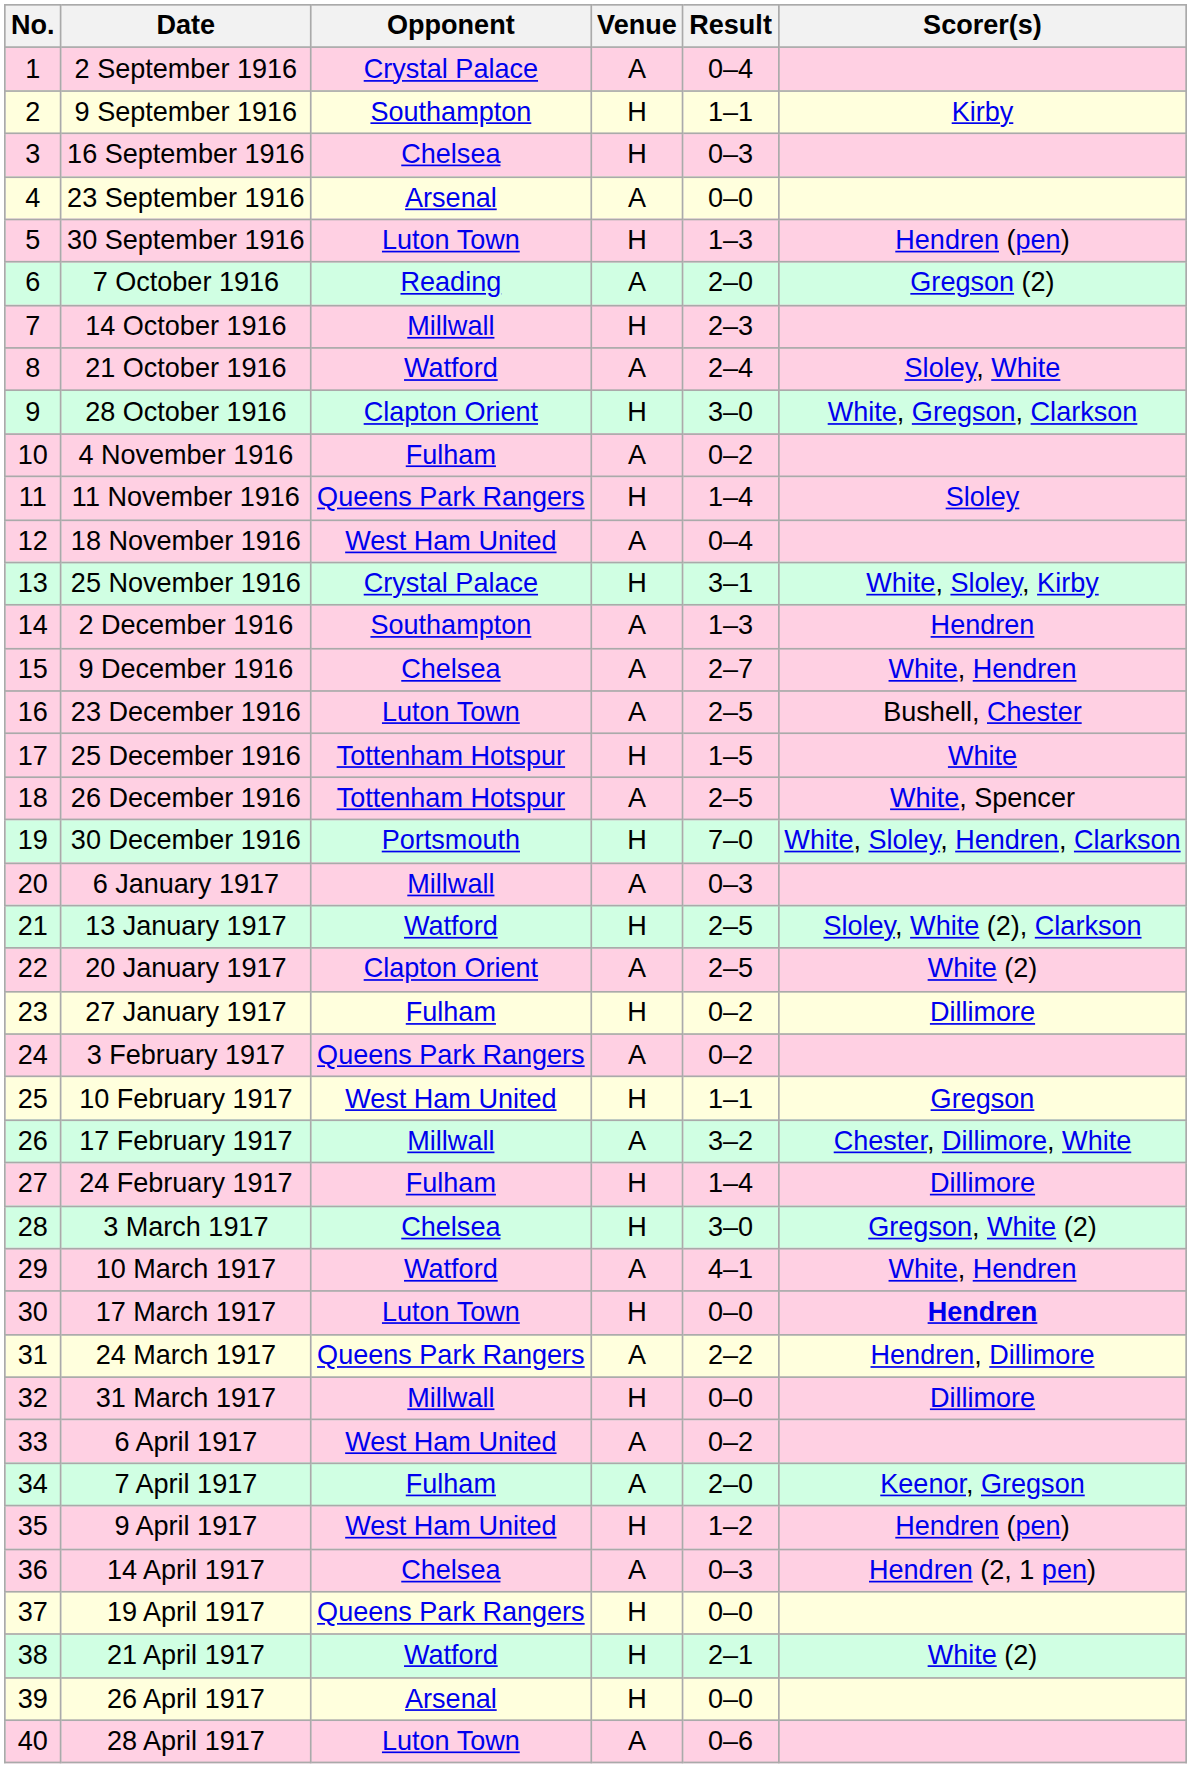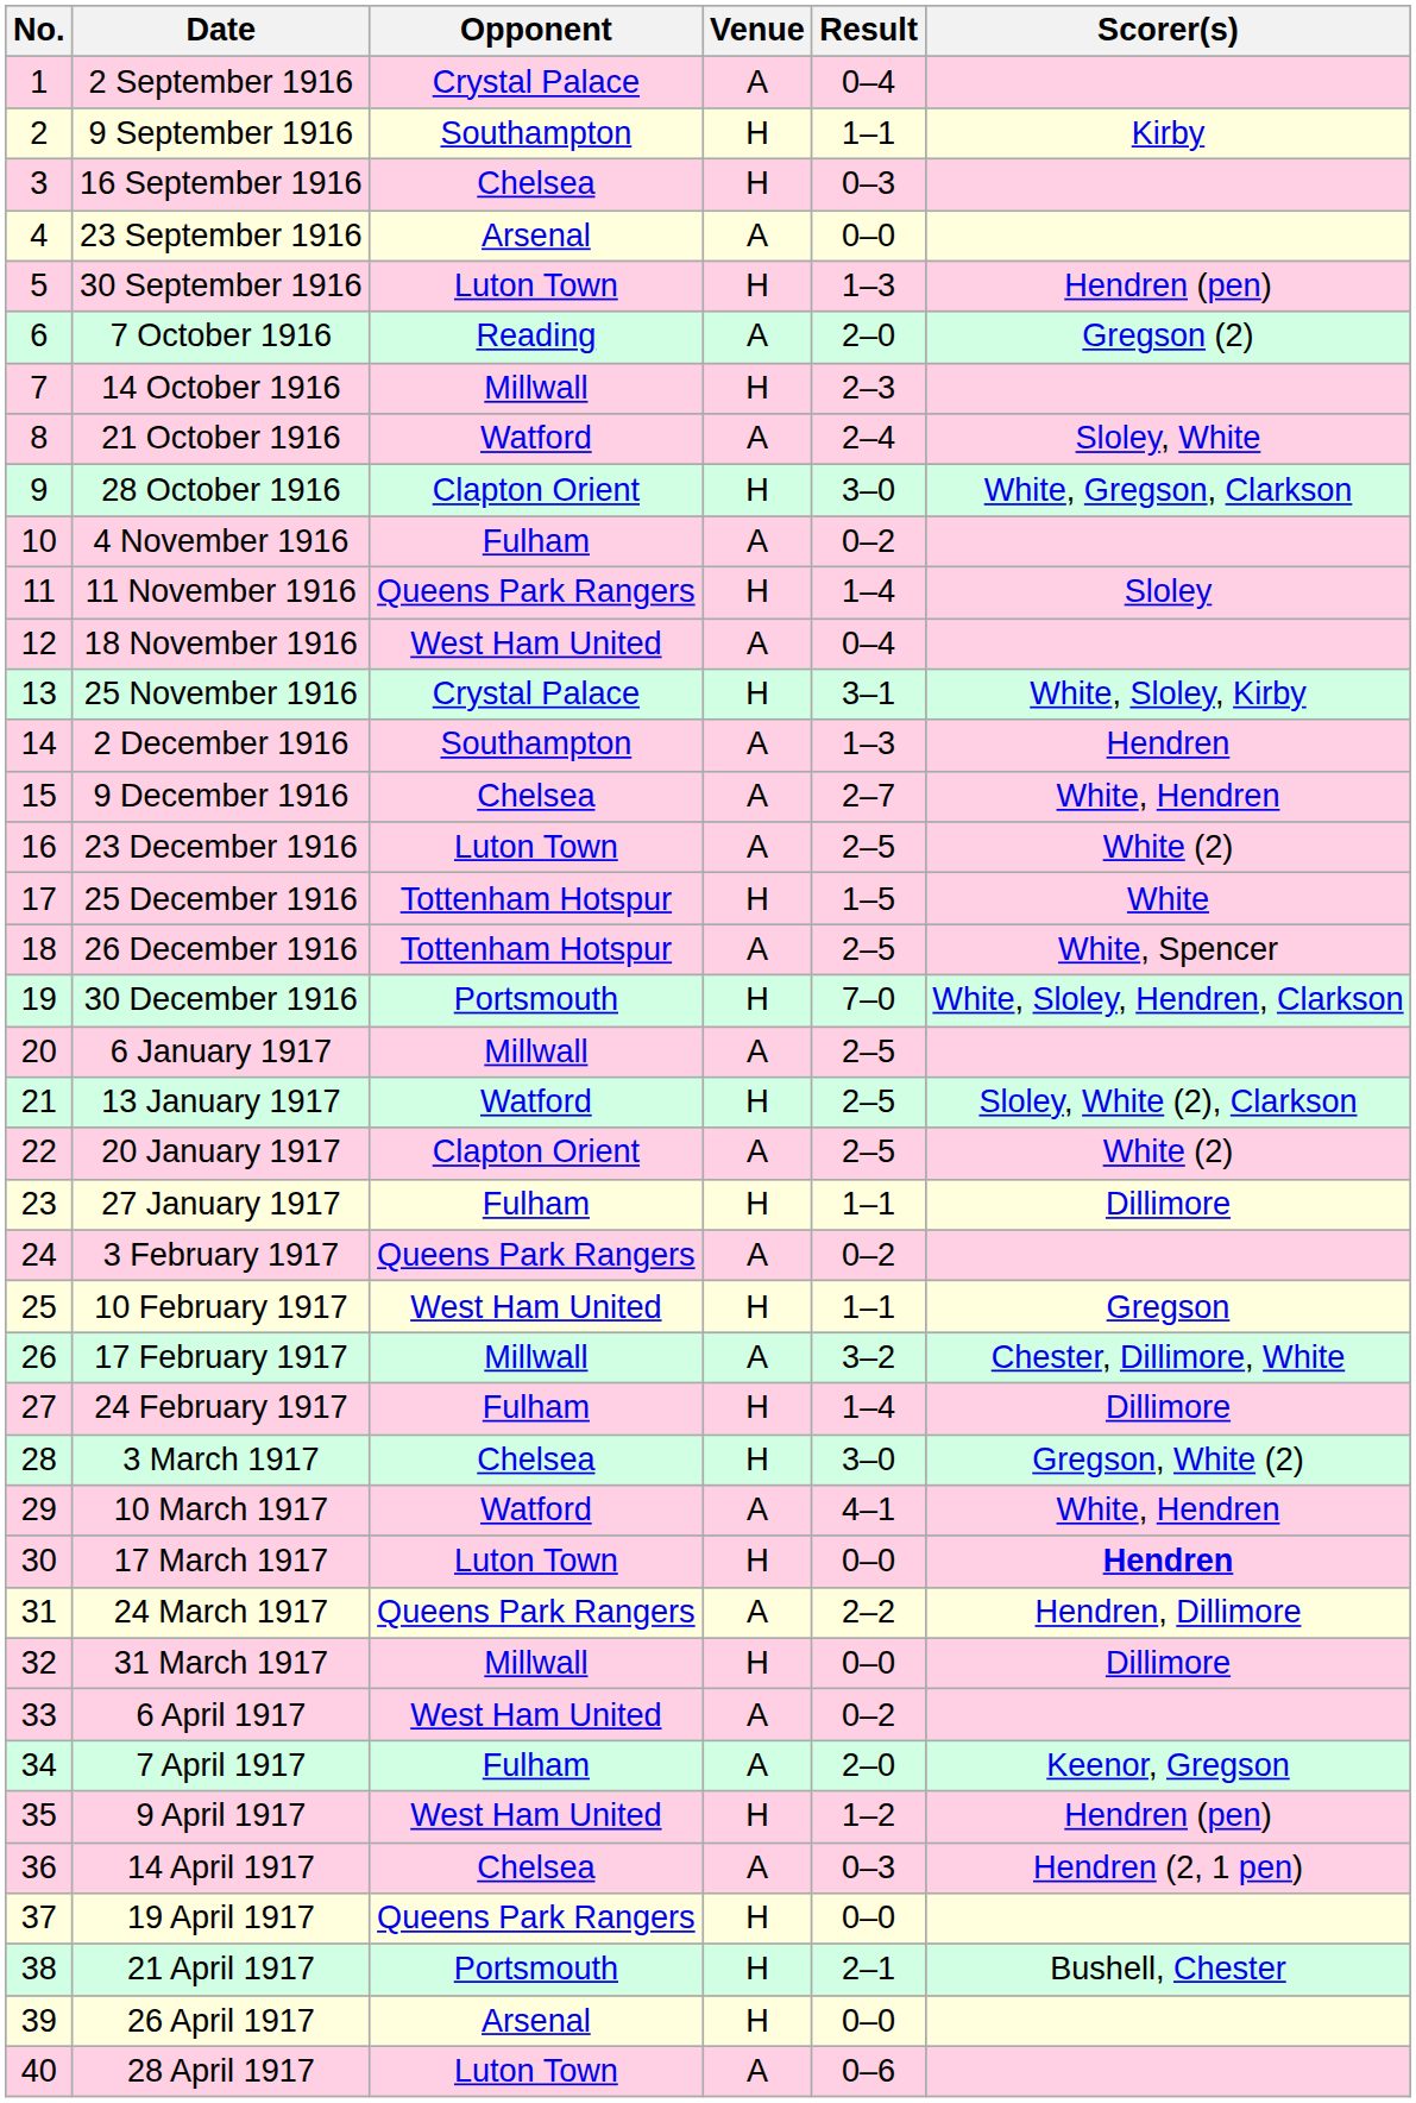23 December 1916 | Scorer(s): Bushell, Chester -> White (2)
6 January 1917 | Result: 0–3 -> 2–5
27 January 1917 | Result: 0–2 -> 1–1
21 April 1917 | Opponent: Watford -> Portsmouth
21 April 1917 | Scorer(s): White (2) -> Bushell, Chester
